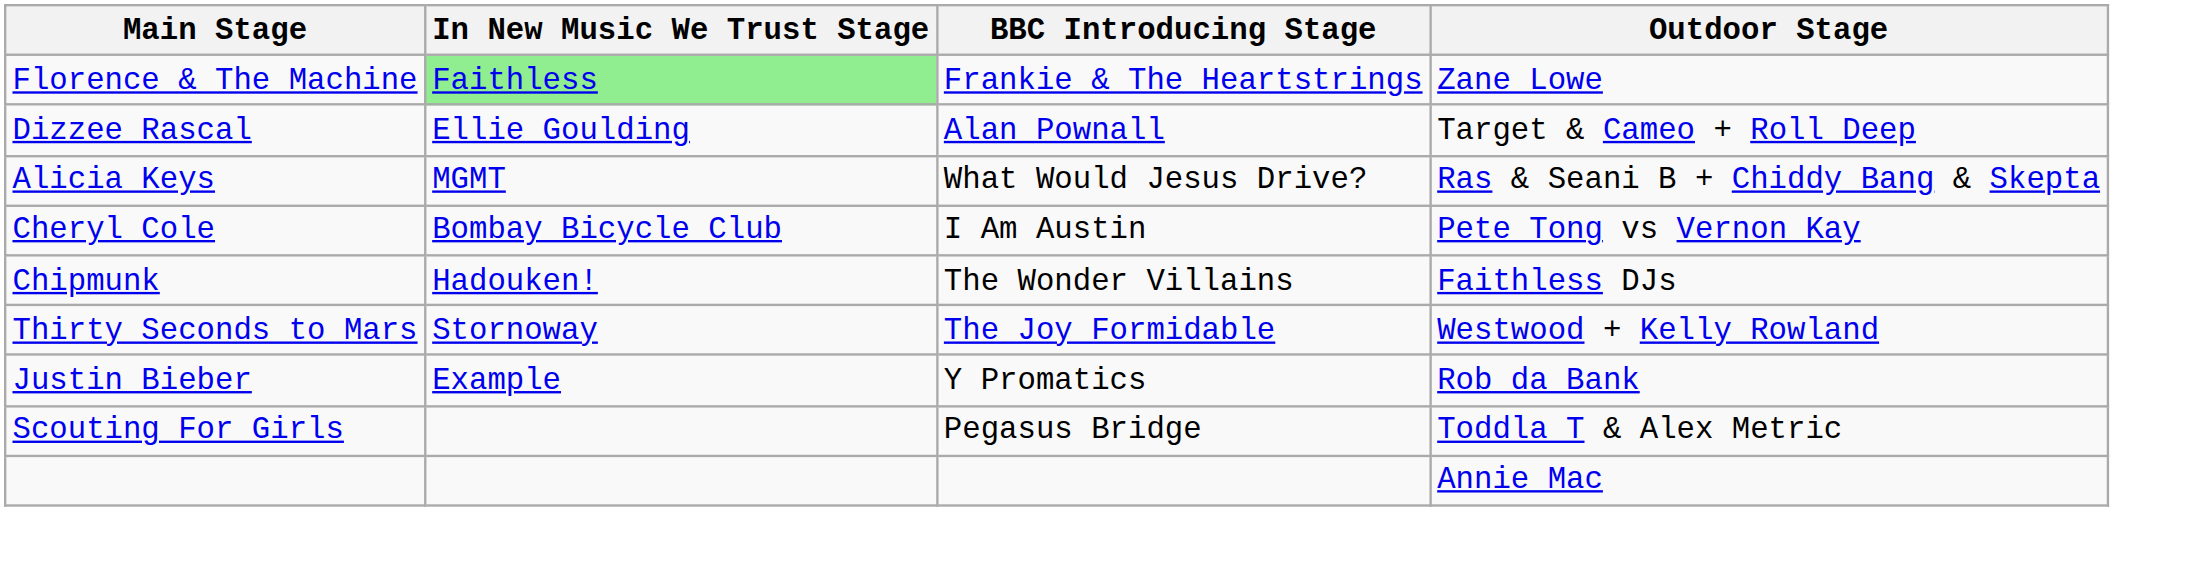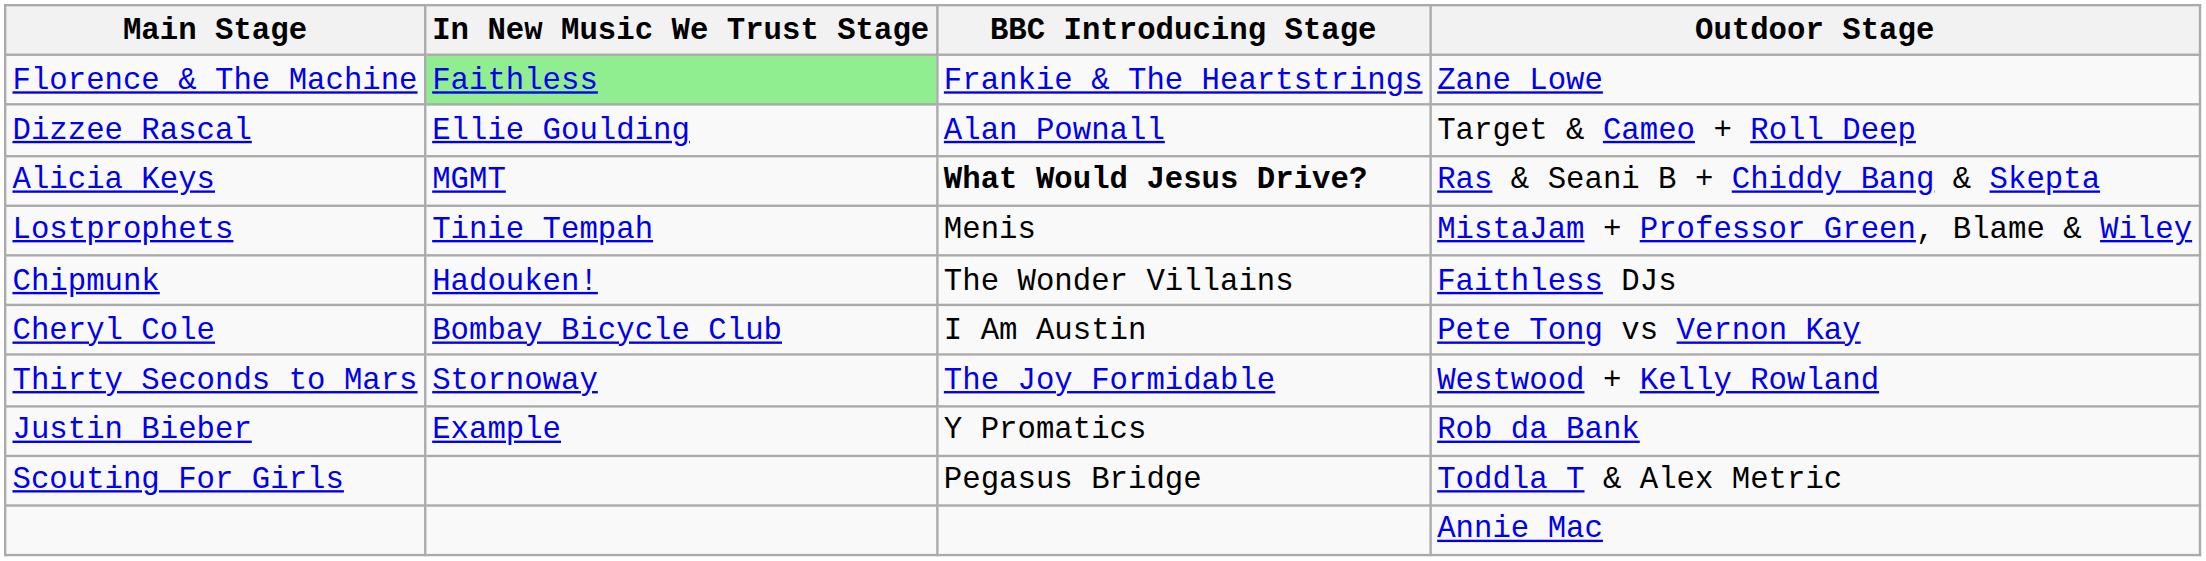Alicia Keys | BBC Introducing Stage: normal -> bold
+ row: Lostprophets | Tinie Tempah | Menis | MistaJam + Professor Green, Blame & Wiley
rows swapped: Cheryl Cole <-> Chipmunk
